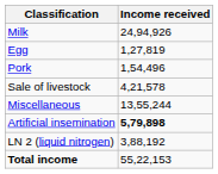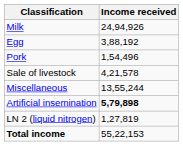Egg | Income received: 1,27,819 -> 3,88,192
LN 2 (liquid nitrogen) | Income received: 3,88,192 -> 1,27,819
